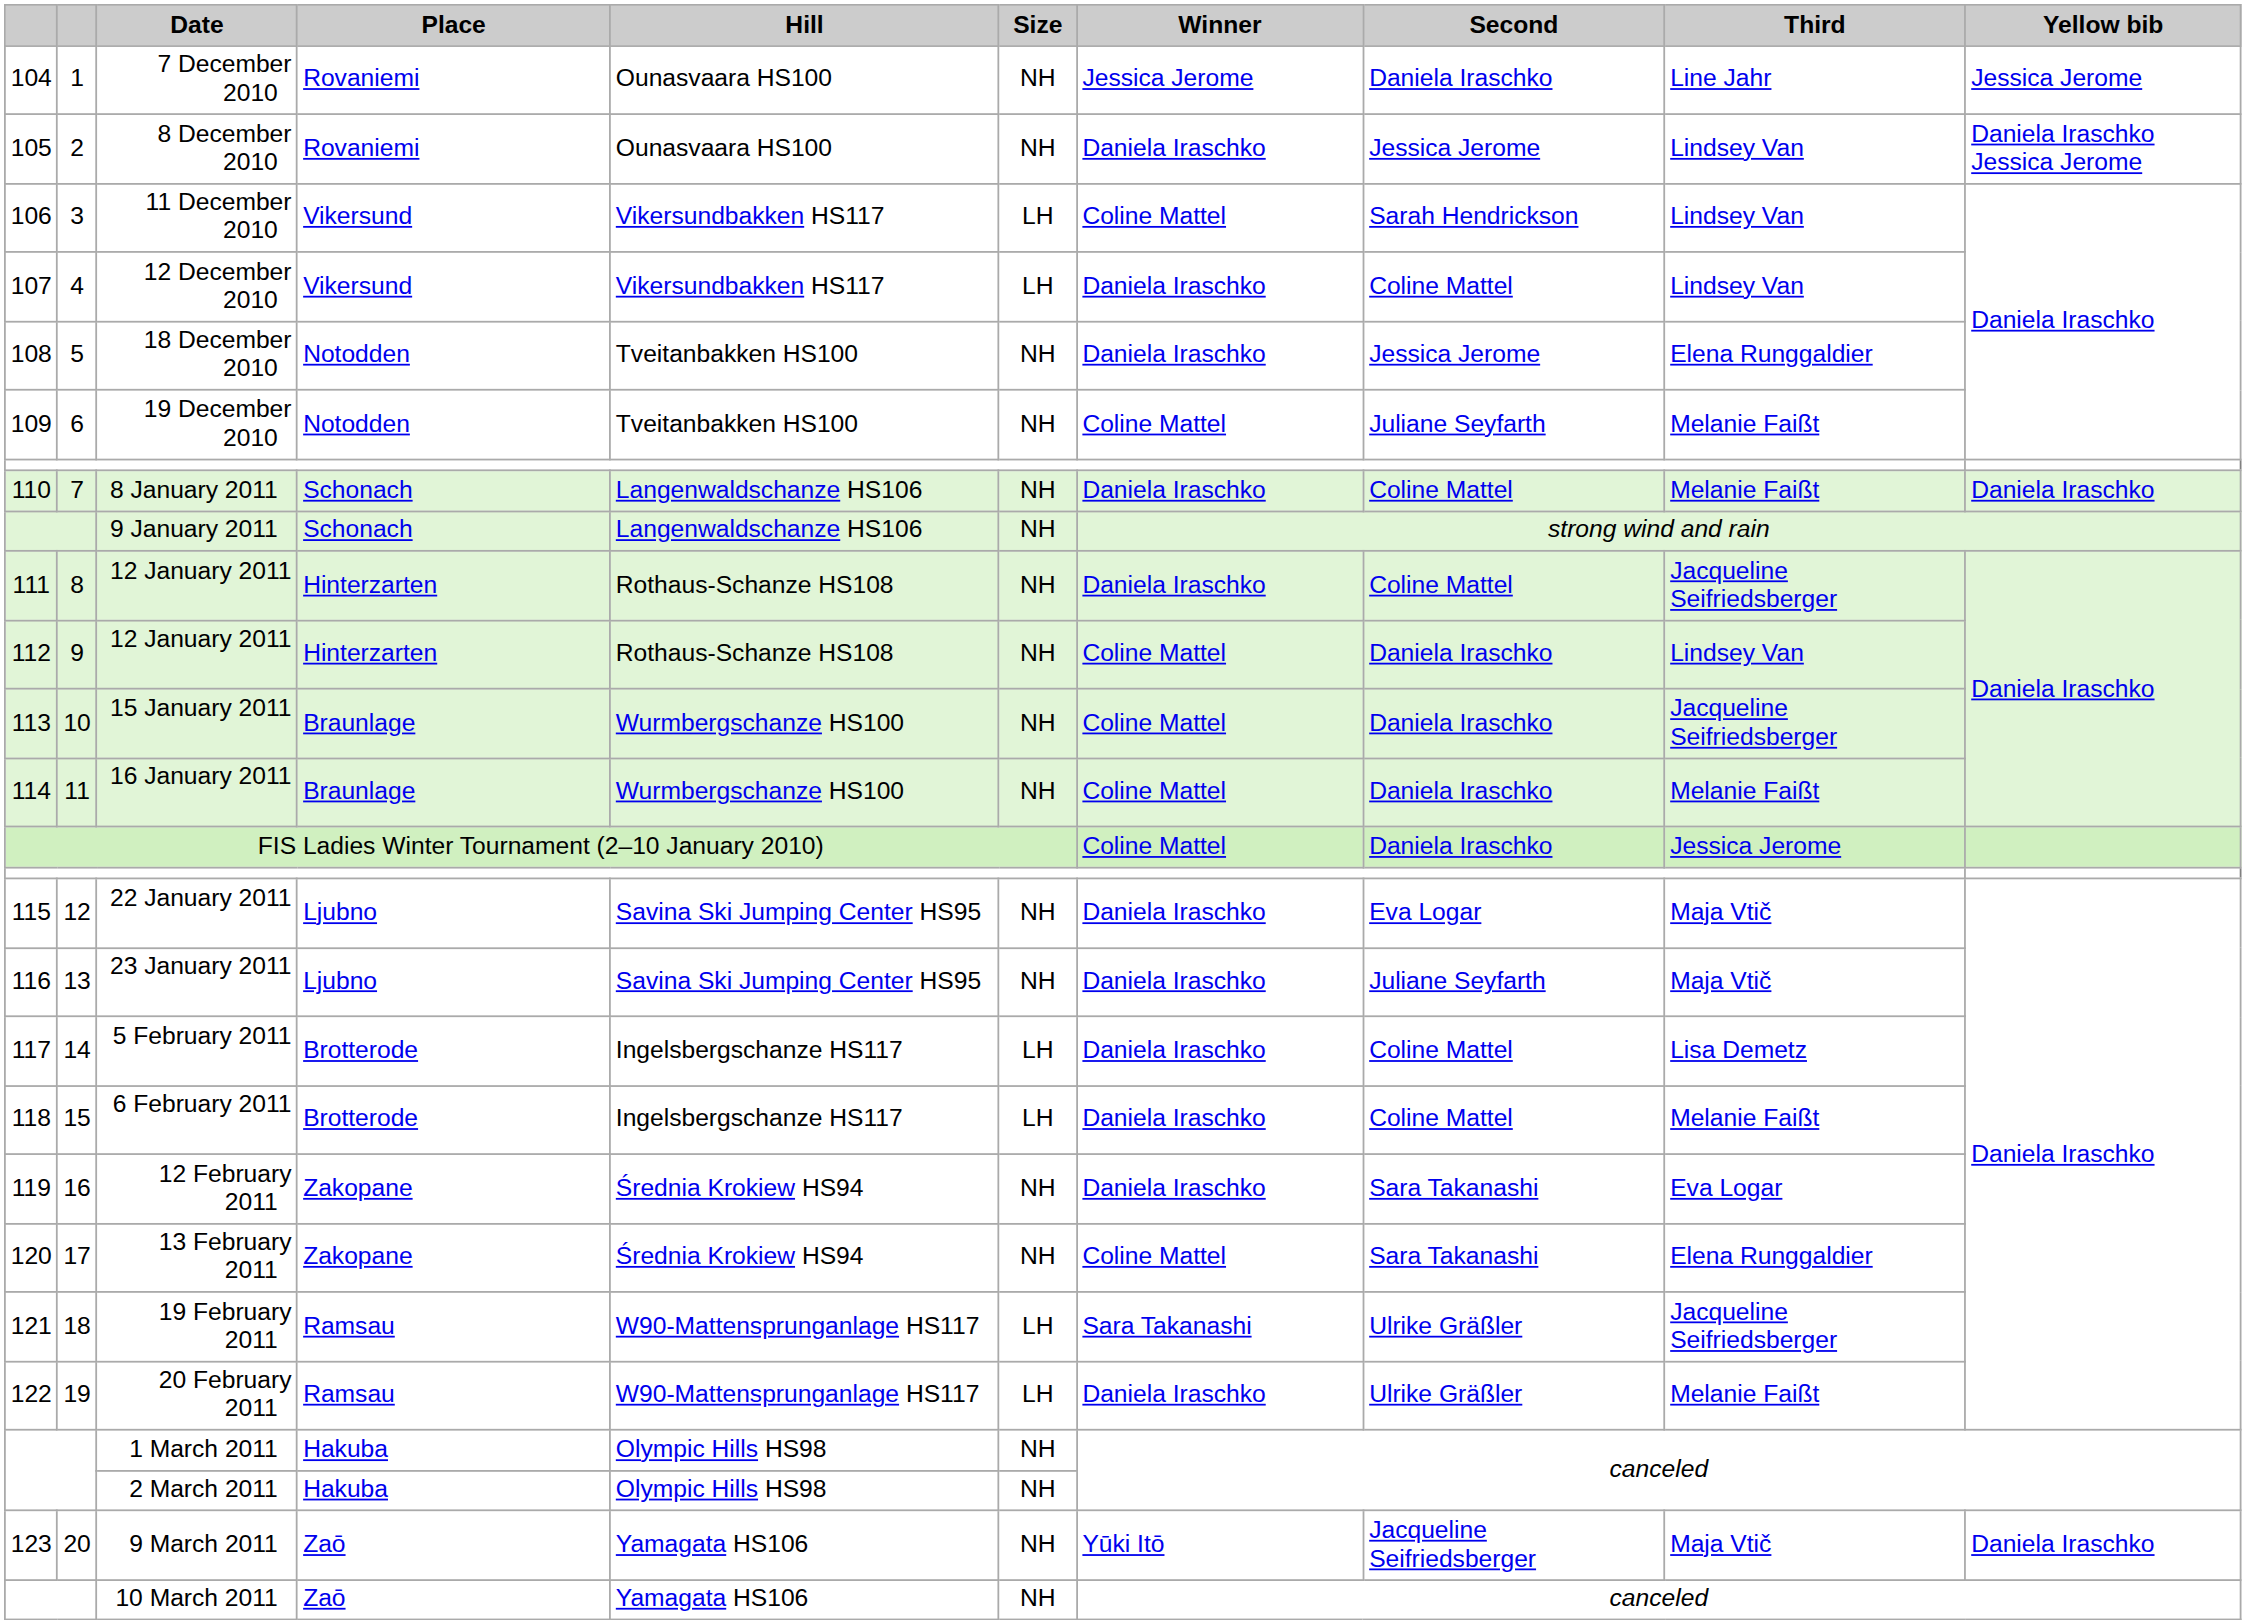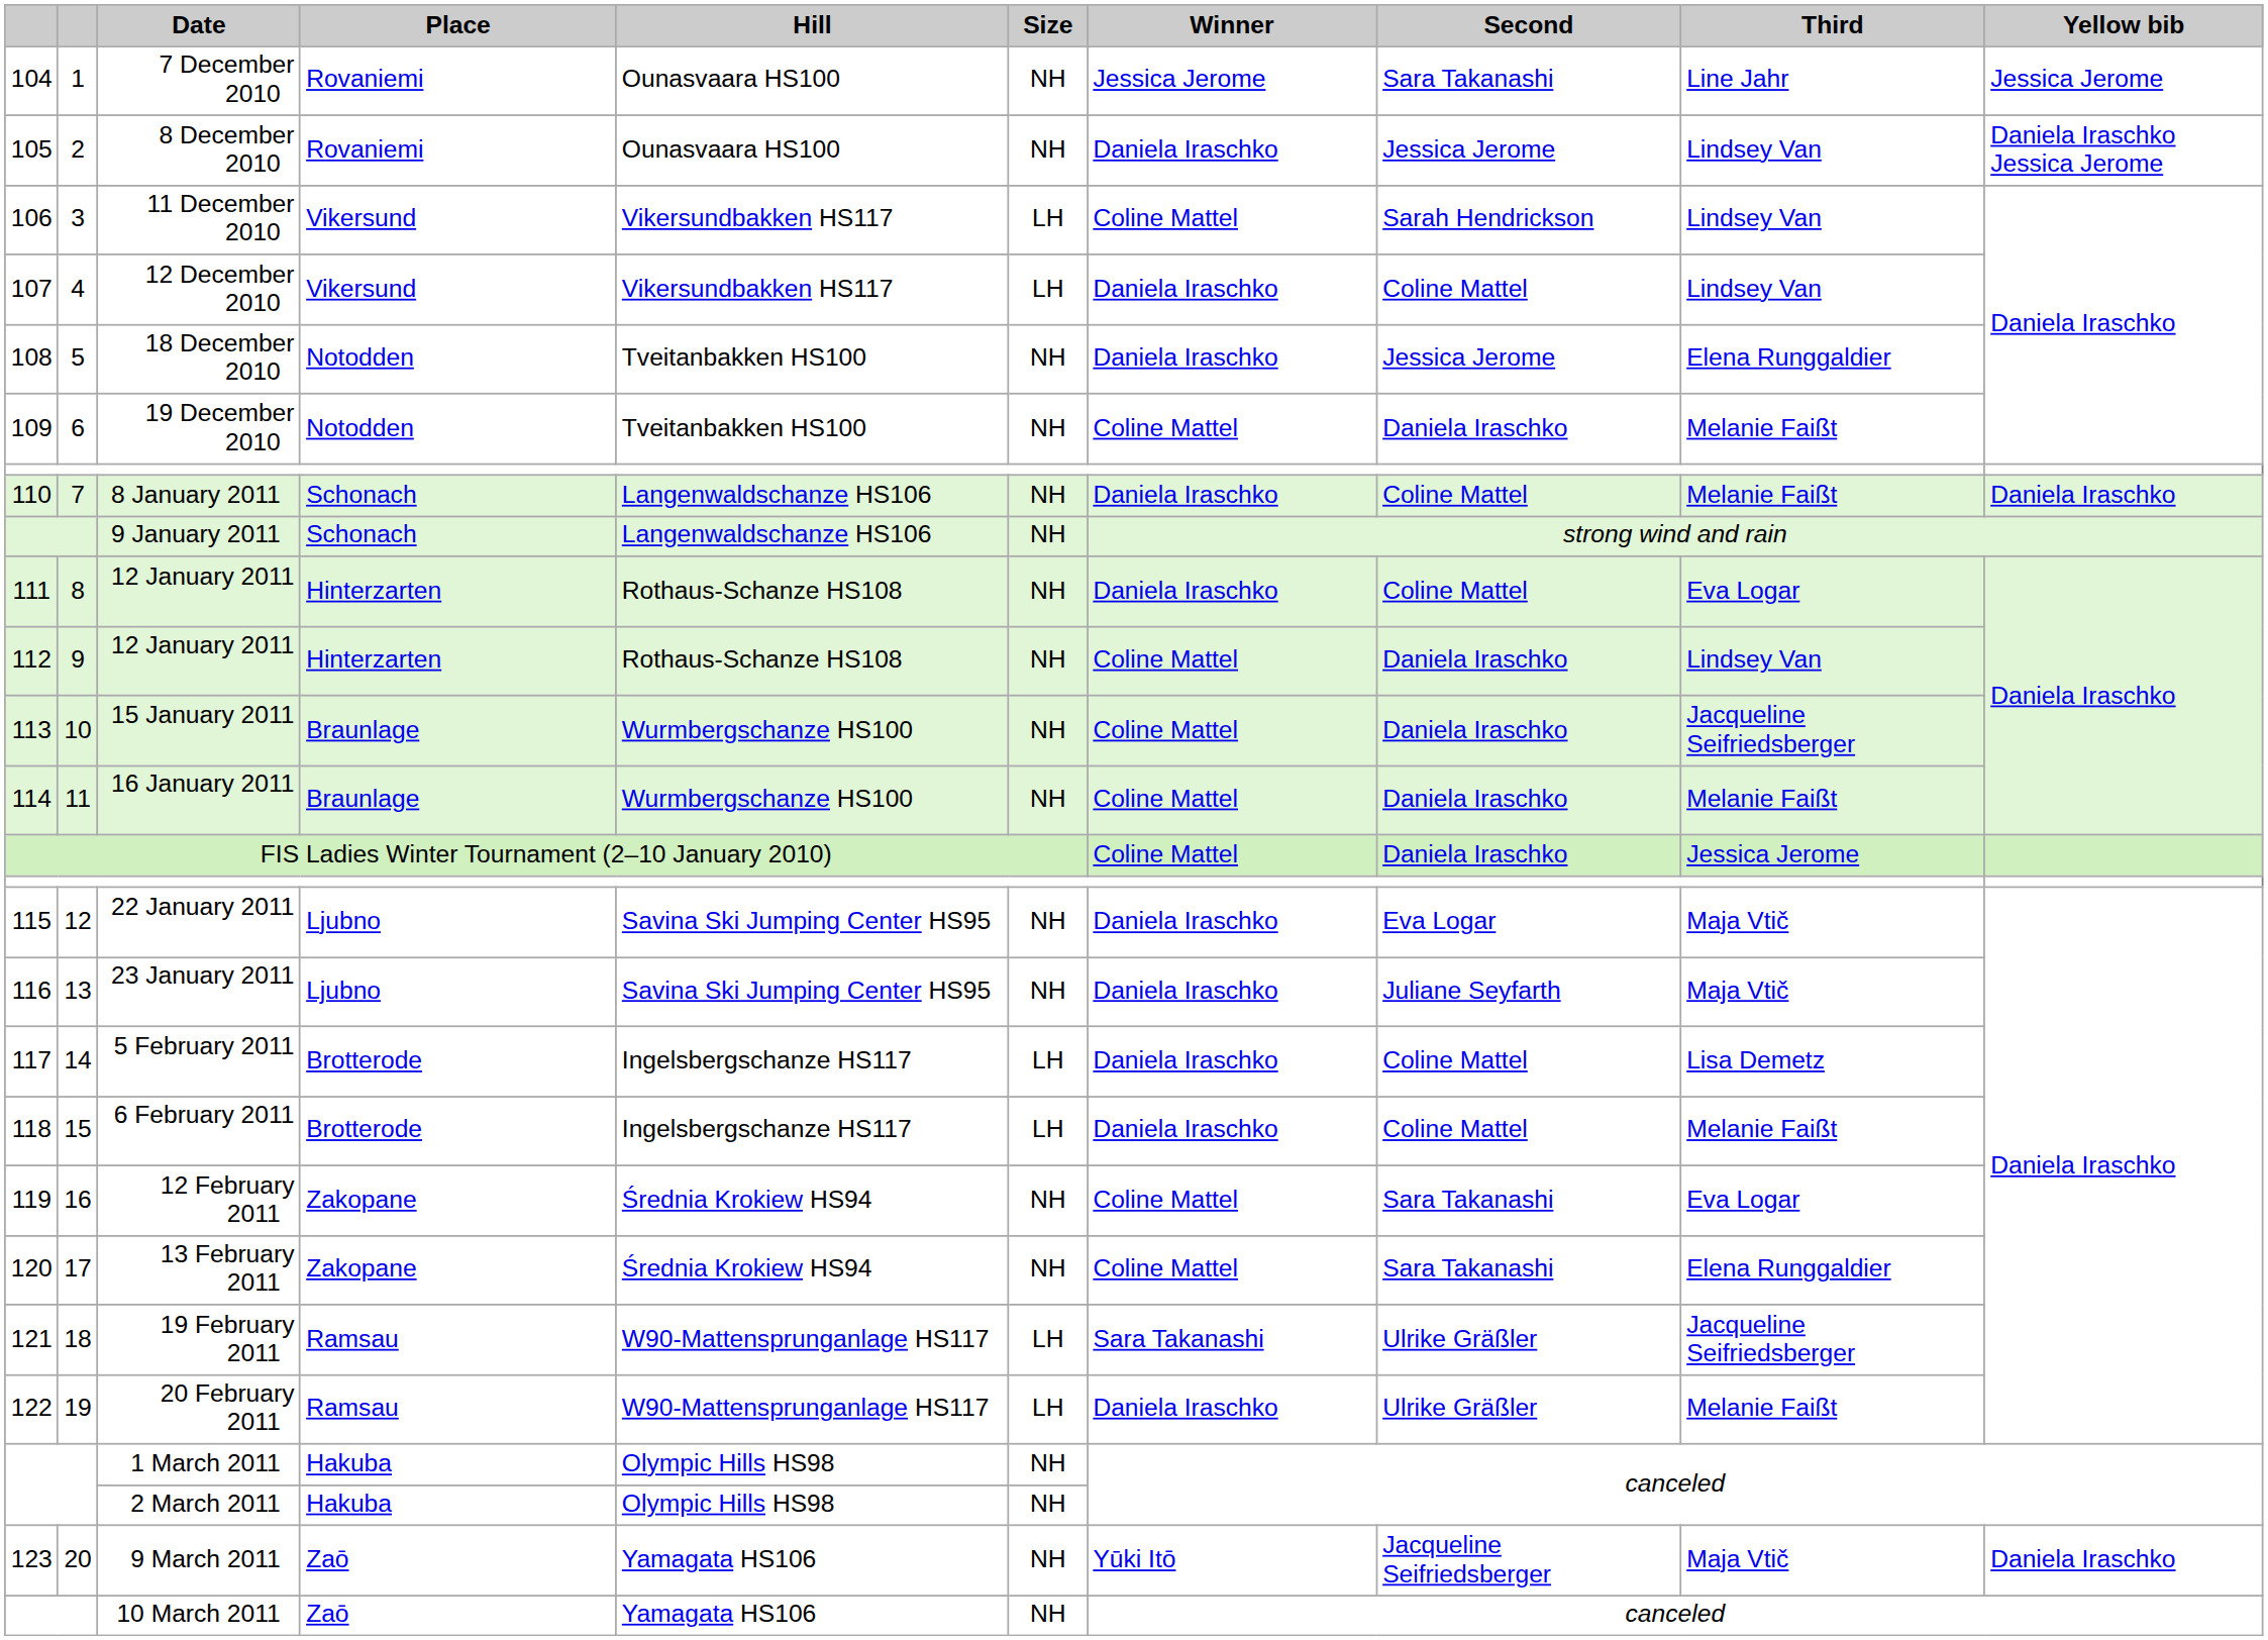7 December 2010 | Second: Daniela Iraschko -> Sara Takanashi
19 December 2010 | Second: Juliane Seyfarth -> Daniela Iraschko
111 / 12 January 2011 | Third: Jacqueline Seifriedsberger -> Eva Logar
12 February 2011 | Winner: Daniela Iraschko -> Coline Mattel
